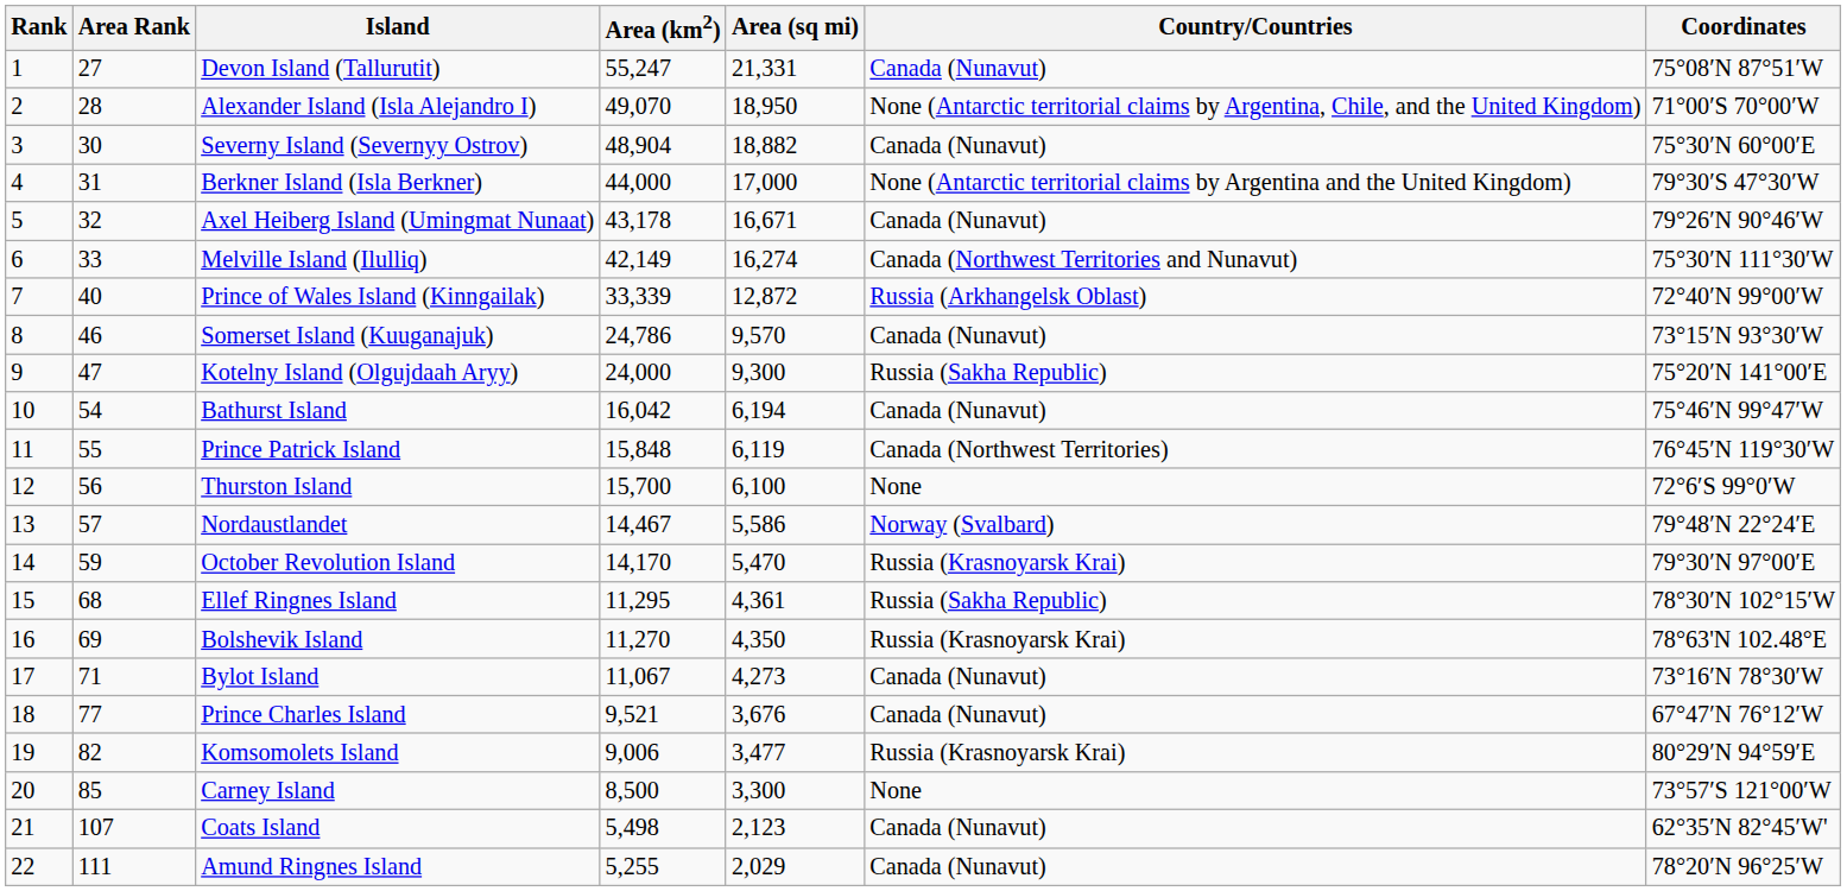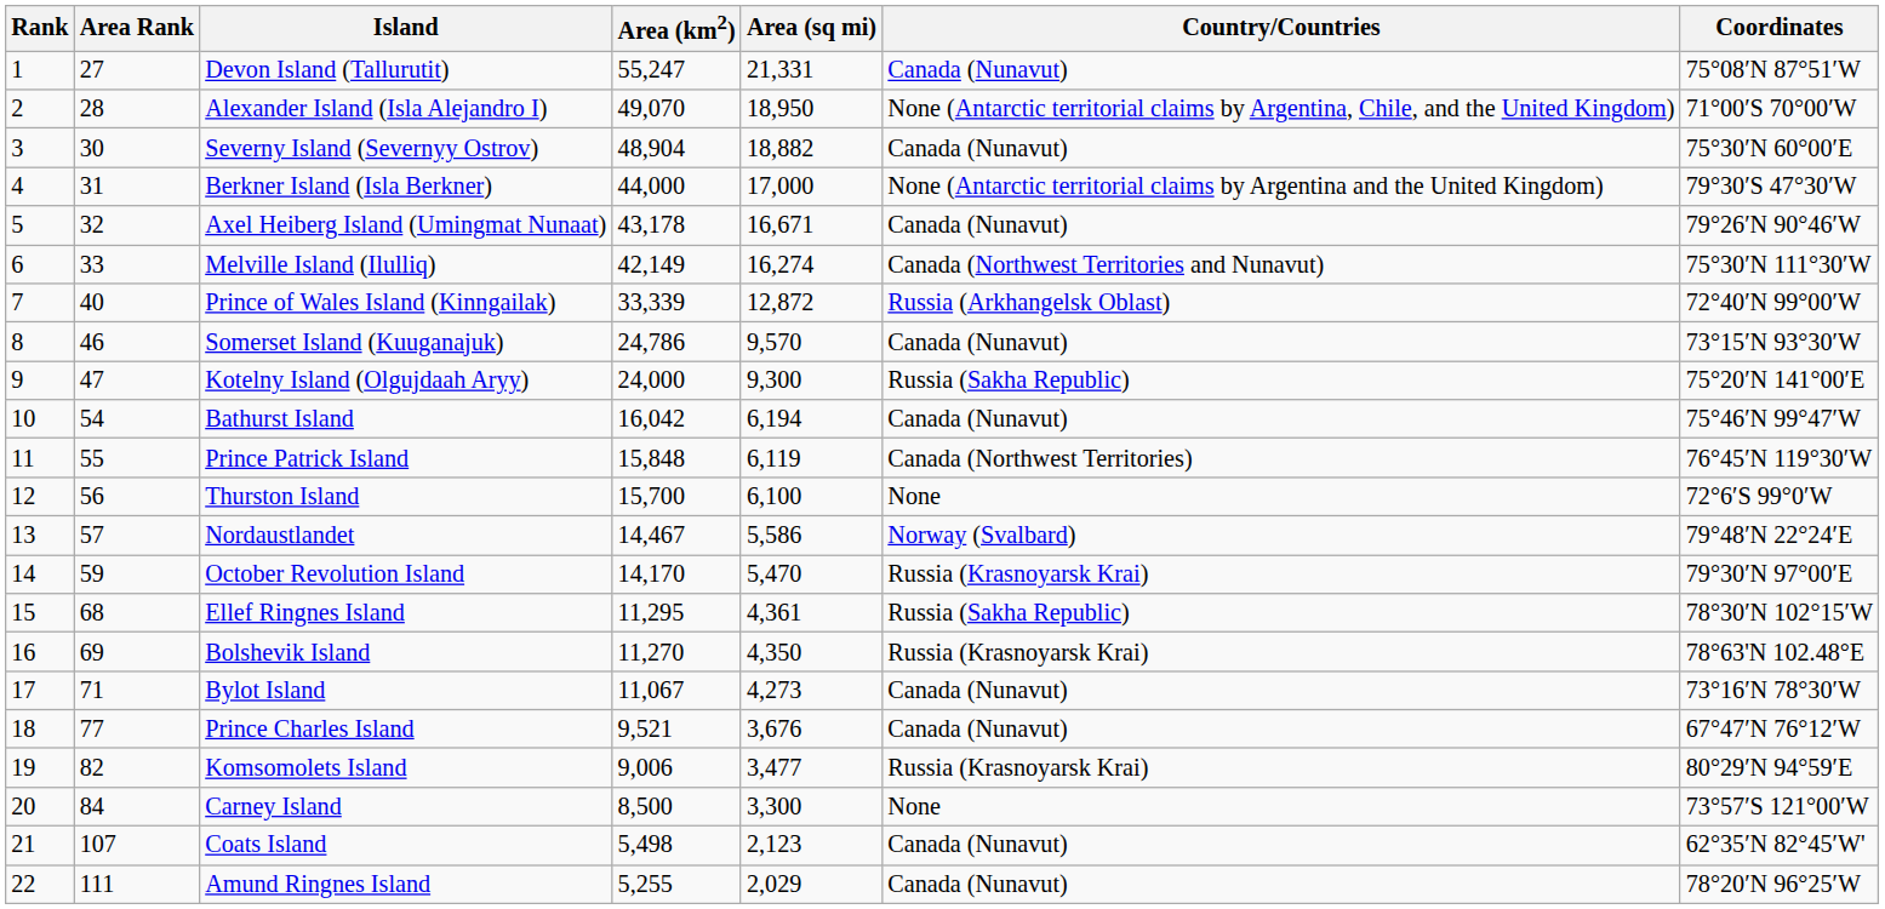Carney Island | Area Rank: 85 -> 84
